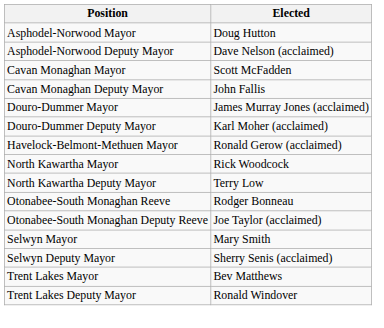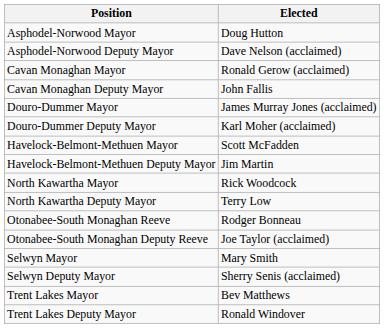Cavan Monaghan Mayor | Elected: Scott McFadden -> Ronald Gerow (acclaimed)
Havelock-Belmont-Methuen Mayor | Elected: Ronald Gerow (acclaimed) -> Scott McFadden
+ row: Havelock-Belmont-Methuen Deputy Mayor | Jim Martin
